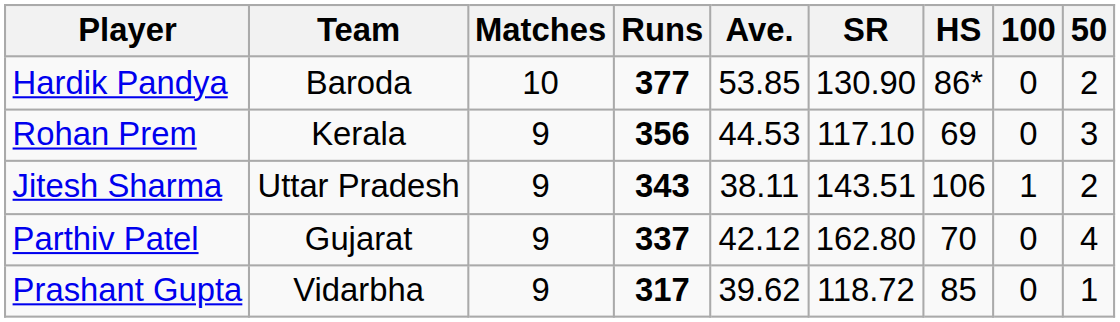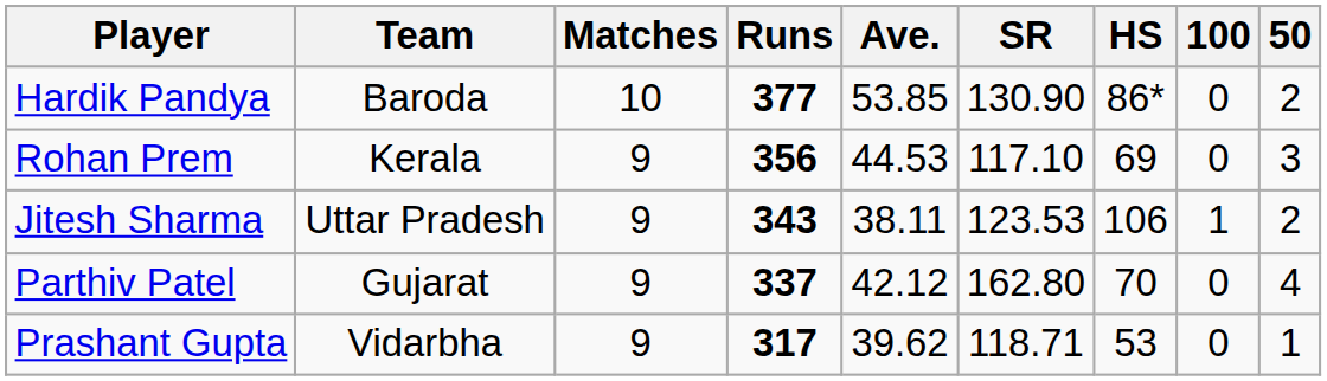Jitesh Sharma | SR: 143.51 -> 123.53
Prashant Gupta | SR: 118.72 -> 118.71
Prashant Gupta | HS: 85 -> 53
